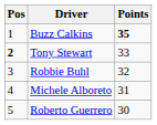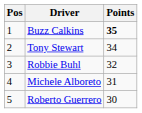Tony Stewart | Pos: bold -> normal
Tony Stewart | Points: 33 -> 34
